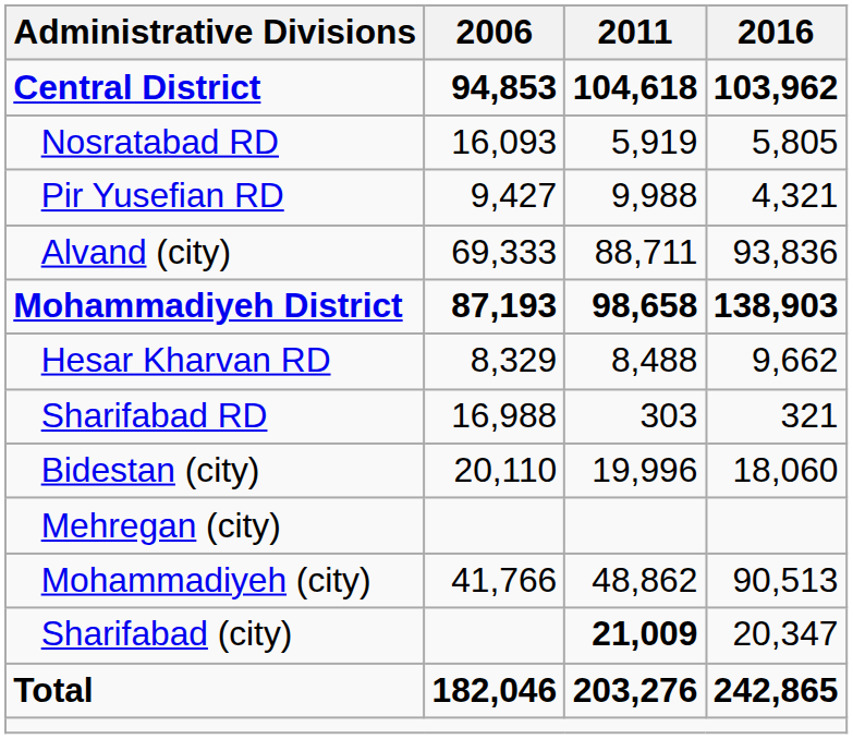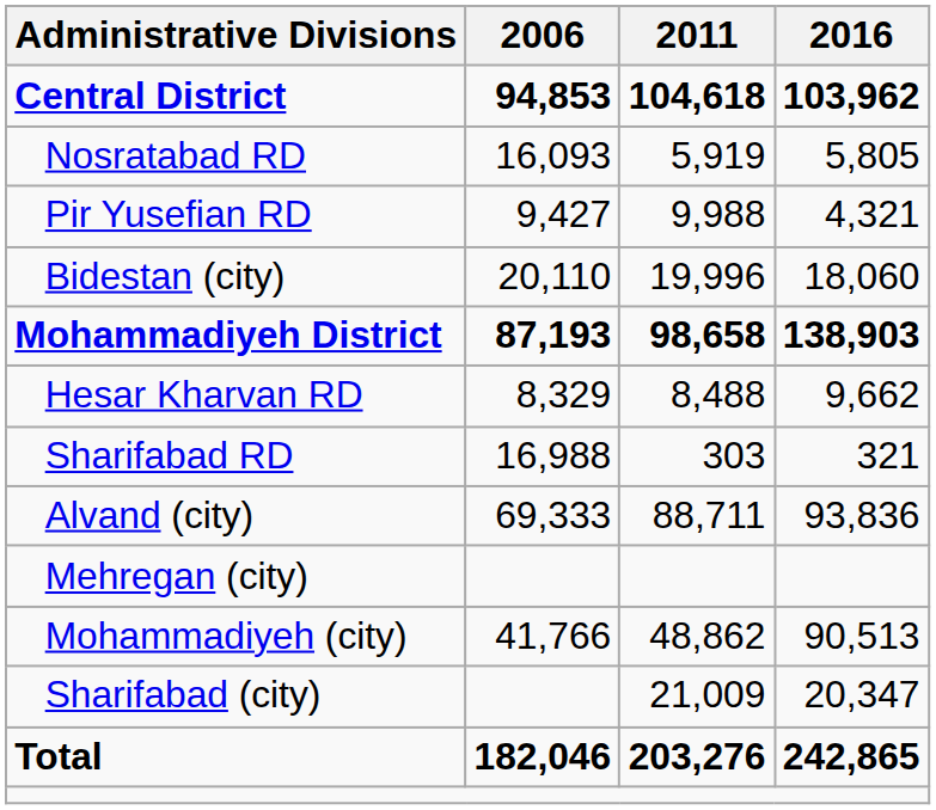rows swapped: Alvand (city) <-> Bidestan (city)
Sharifabad (city) | 2011: bold -> normal
